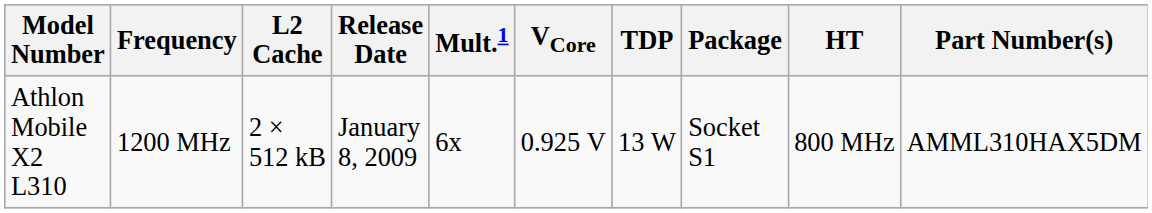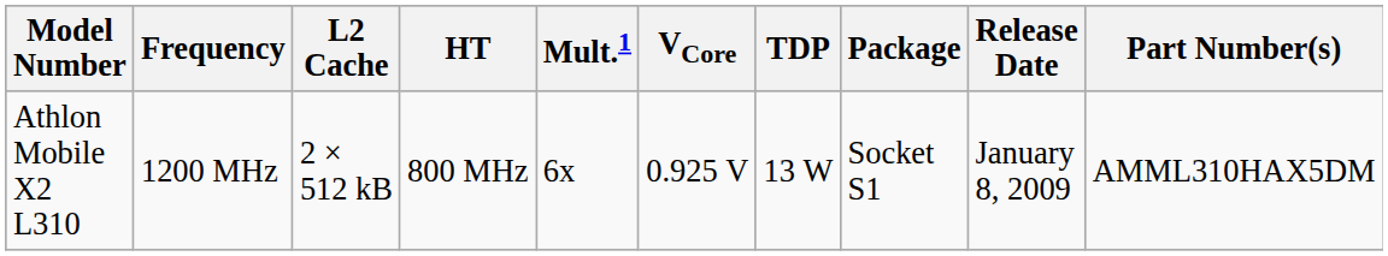columns swapped: HT <-> Release Date
